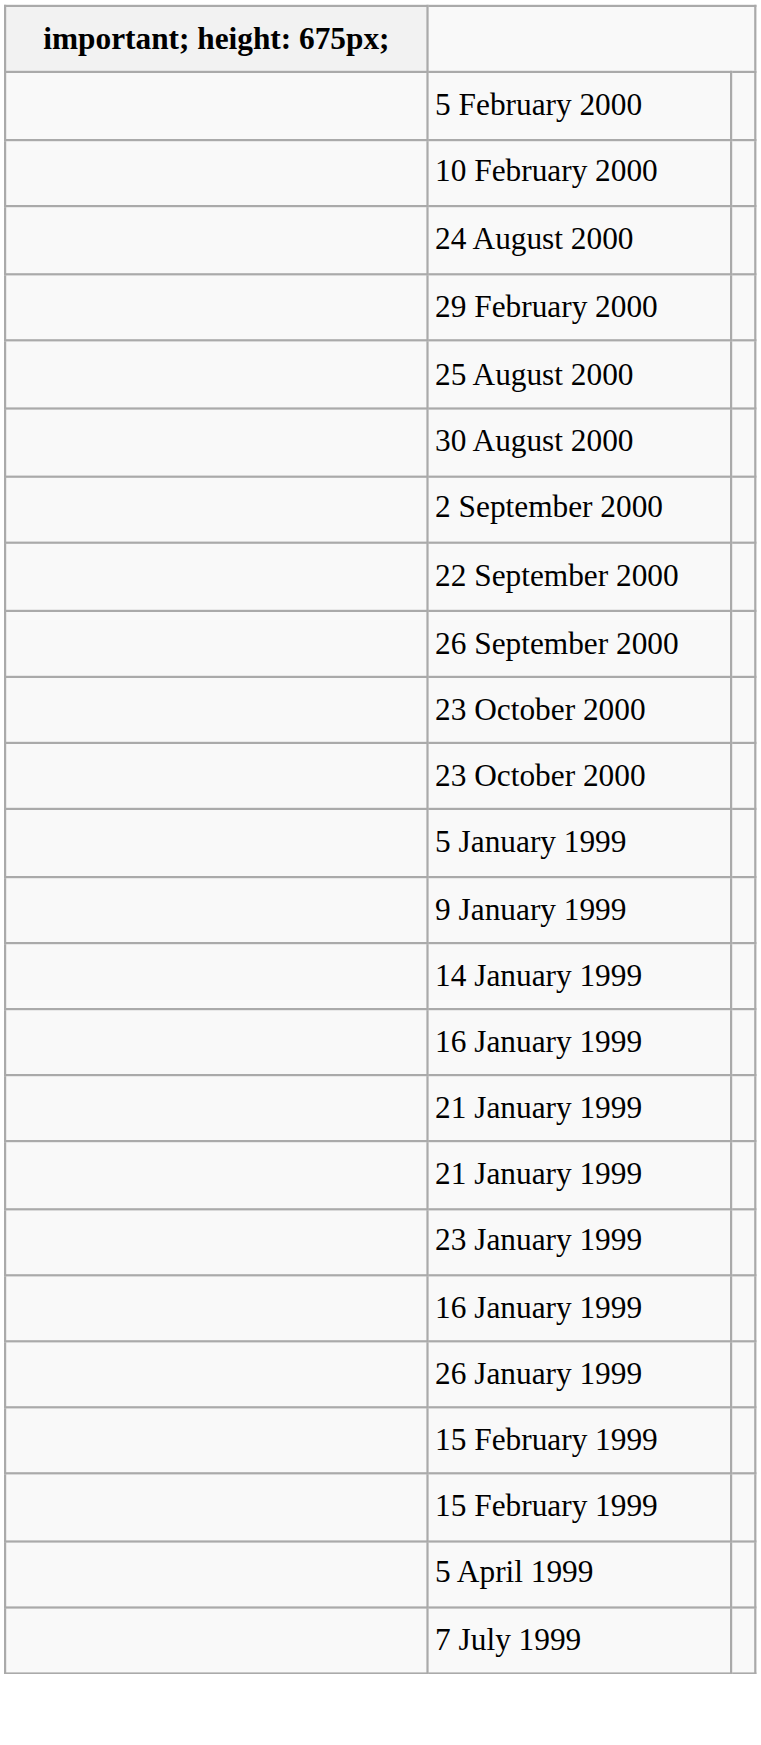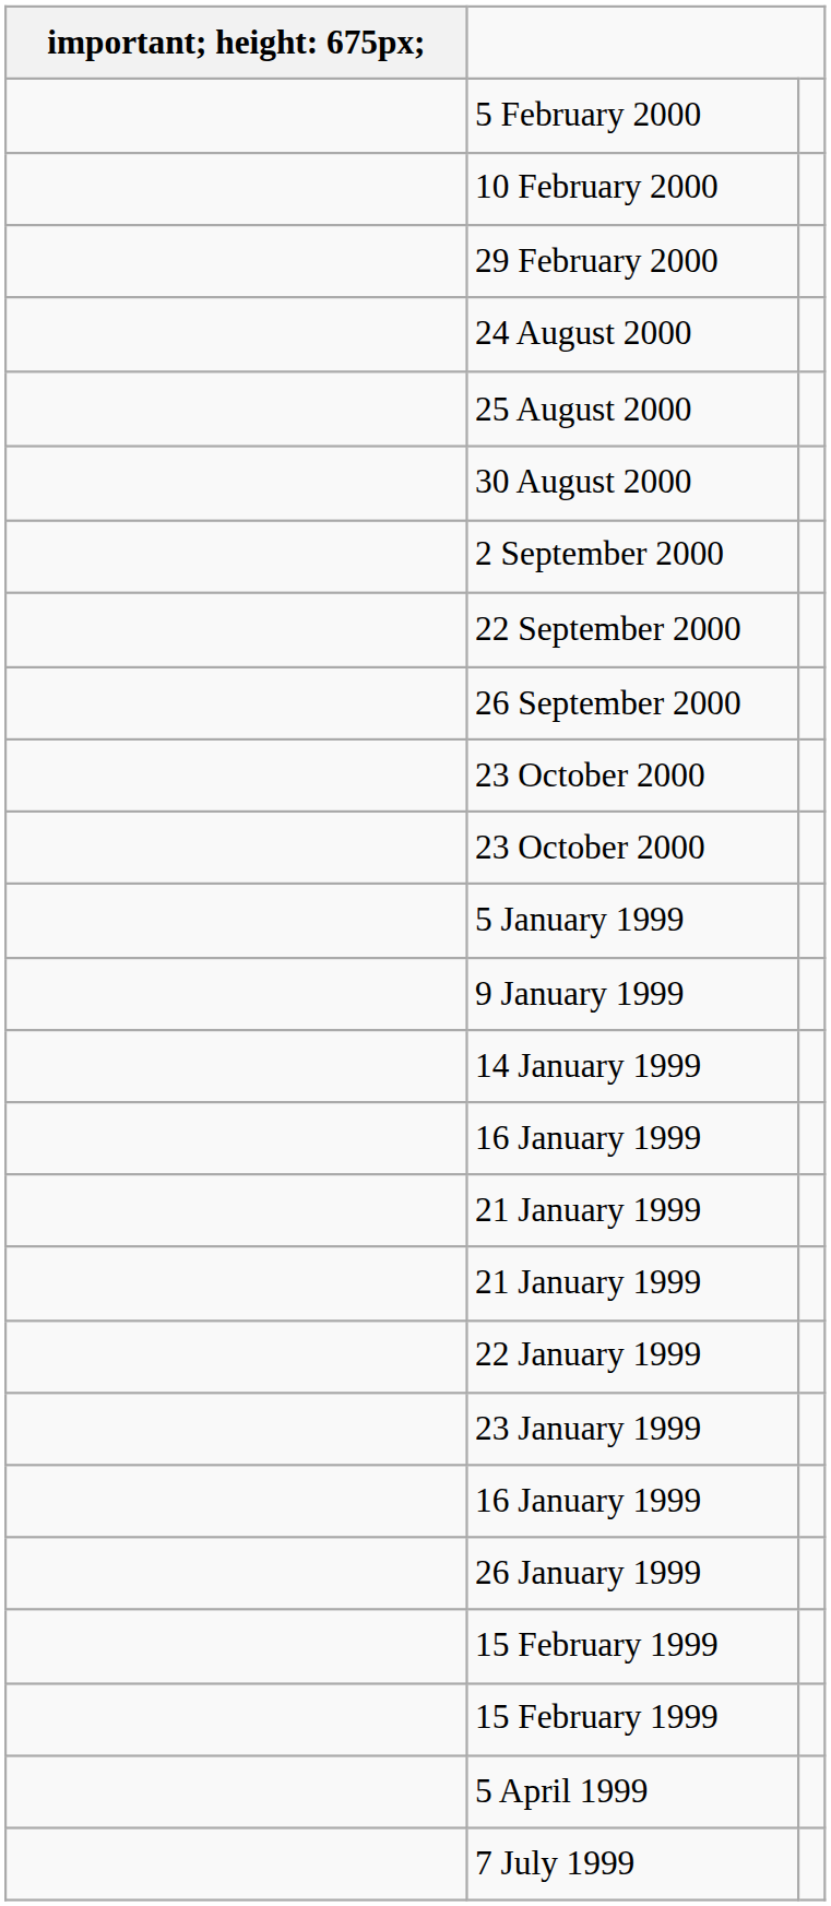rows swapped: 29 February 2000 <-> 24 August 2000
+ row: 22 January 1999
